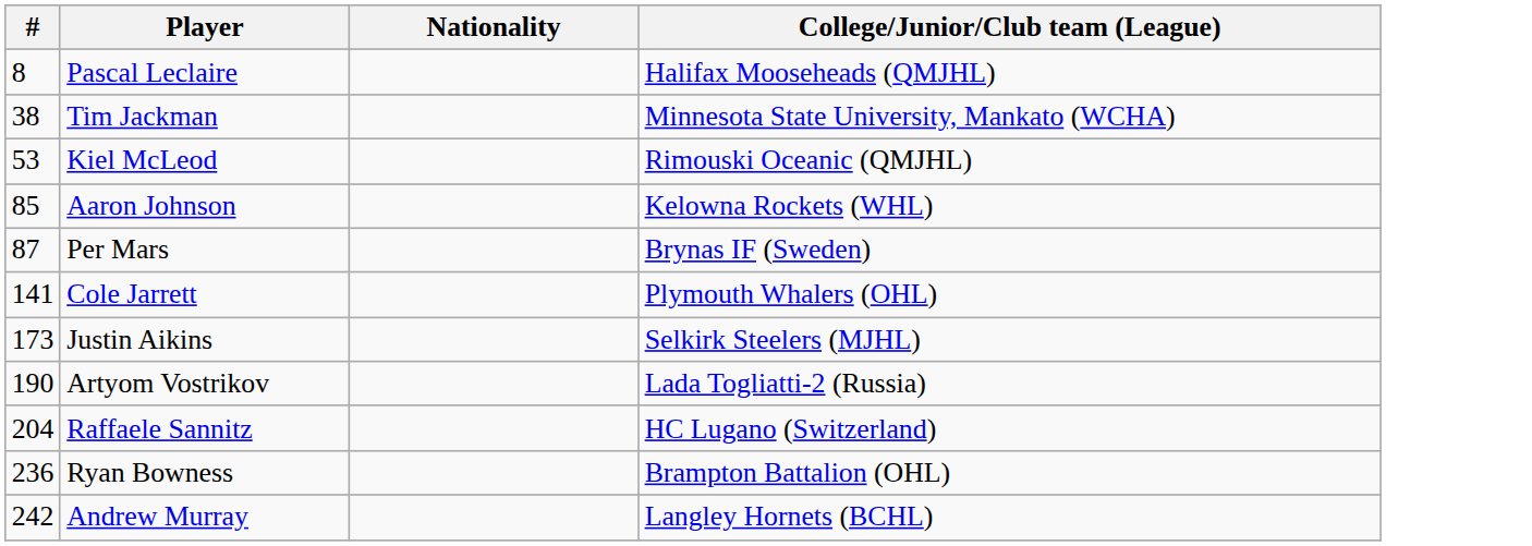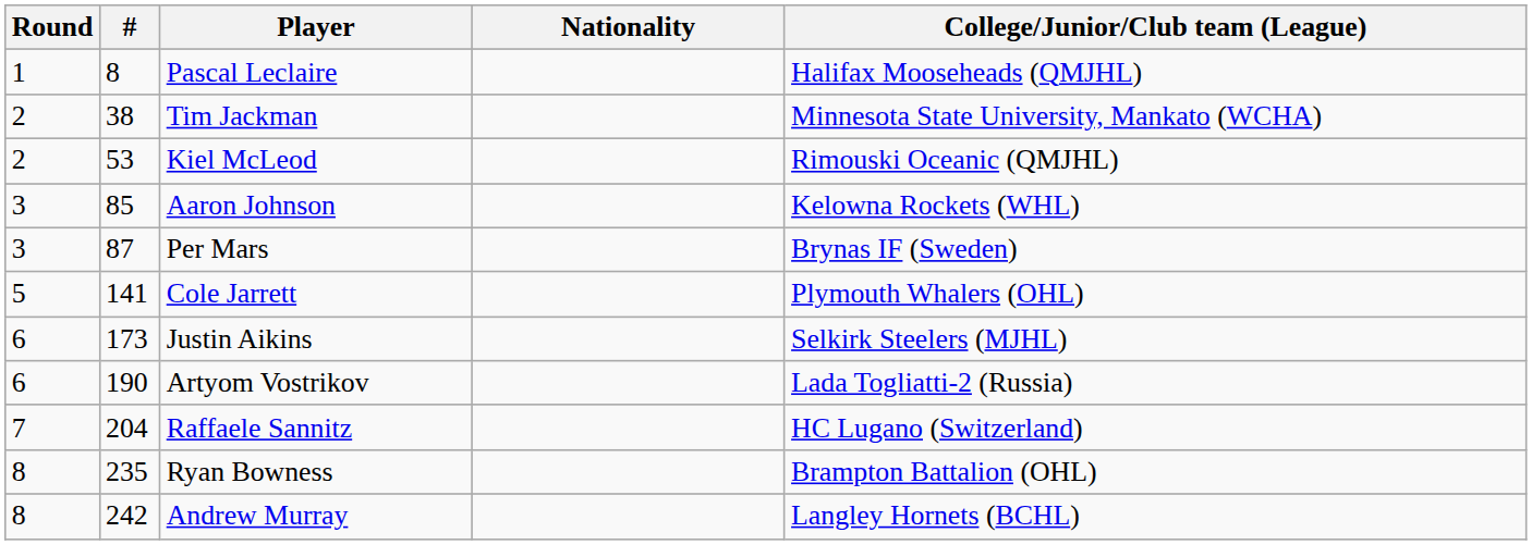+ column: Round | 1 | 2 | 2 | 3 | 3 | 5 | 6 | 6 | 7 | 8 | 8
Ryan Bowness | #: 236 -> 235
